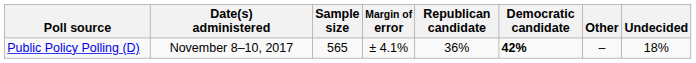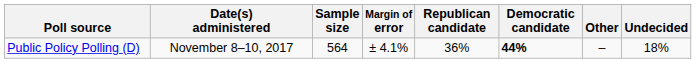Public Policy Polling (D) | Sample size: 565 -> 564
Public Policy Polling (D) | Democratic candidate: 42% -> 44%
